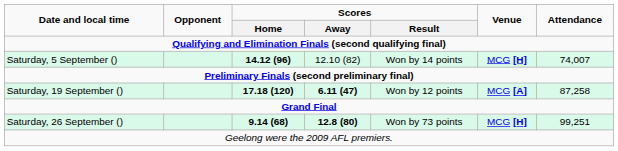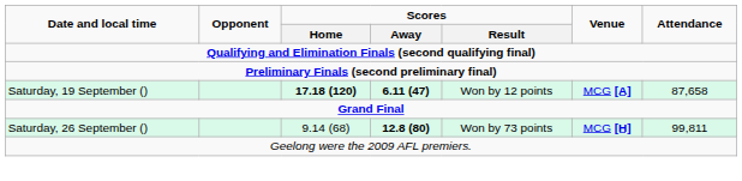- row: Saturday, 5 September () | 14.12 (96) | 12.10 (82) | Won by 14 points | MCG [H] | 74,007
Saturday, 19 September () | Attendance: 87,258 -> 87,658
Saturday, 26 September () | Scores / Home: bold -> normal
Saturday, 26 September () | Attendance: 99,251 -> 99,811
